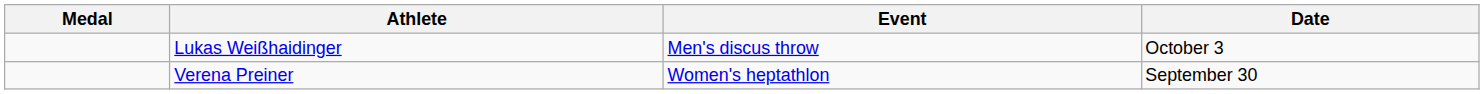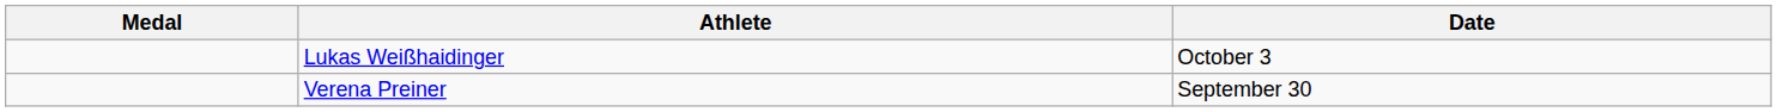- column: Event | Men's discus throw | Women's heptathlon
